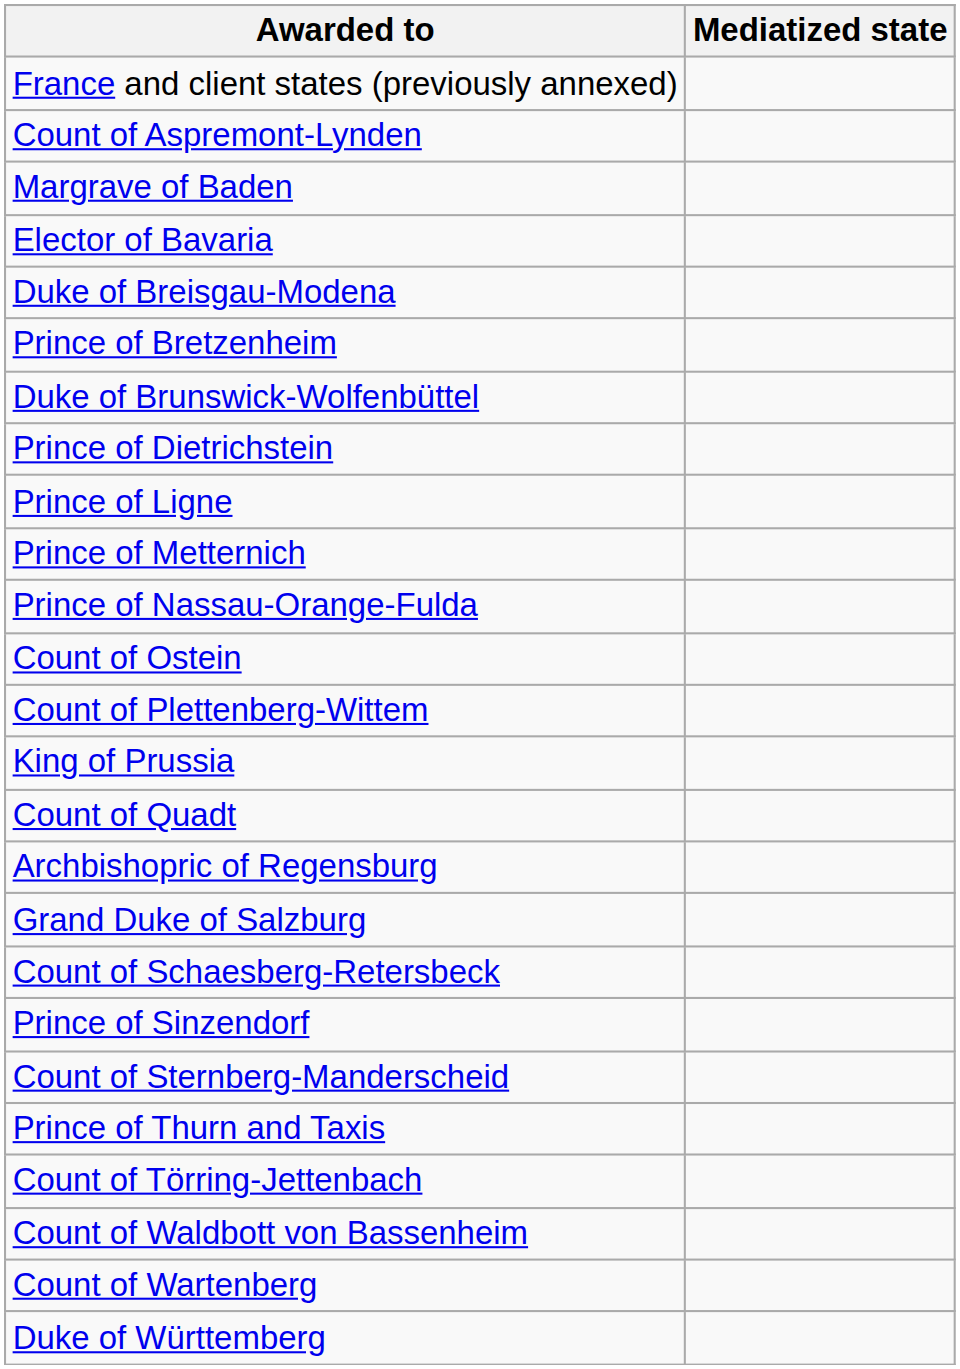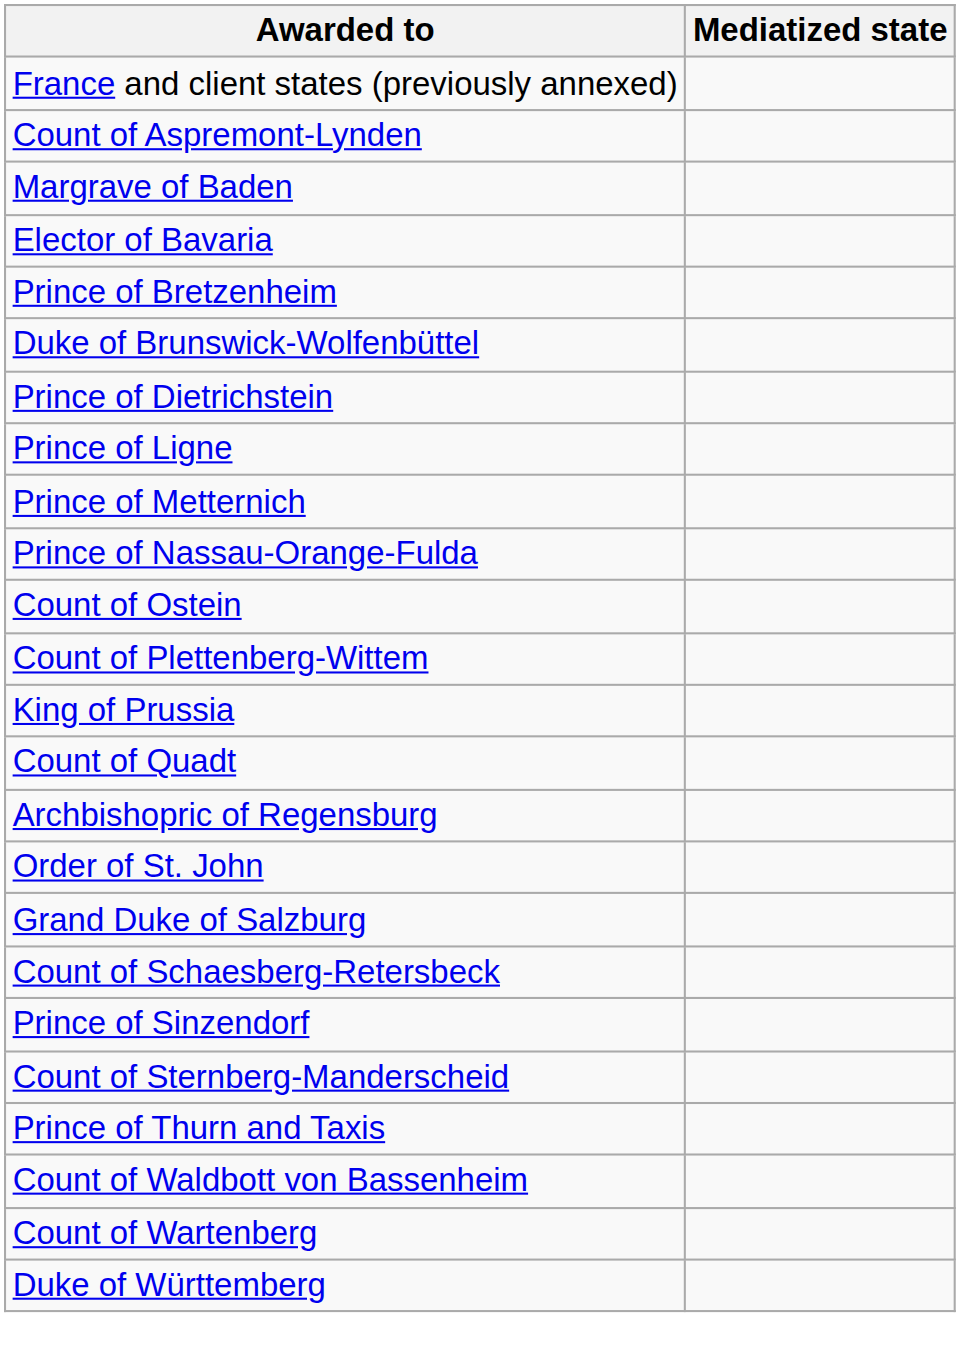- row: Duke of Breisgau-Modena
+ row: Order of St. John
- row: Count of Törring-Jettenbach
